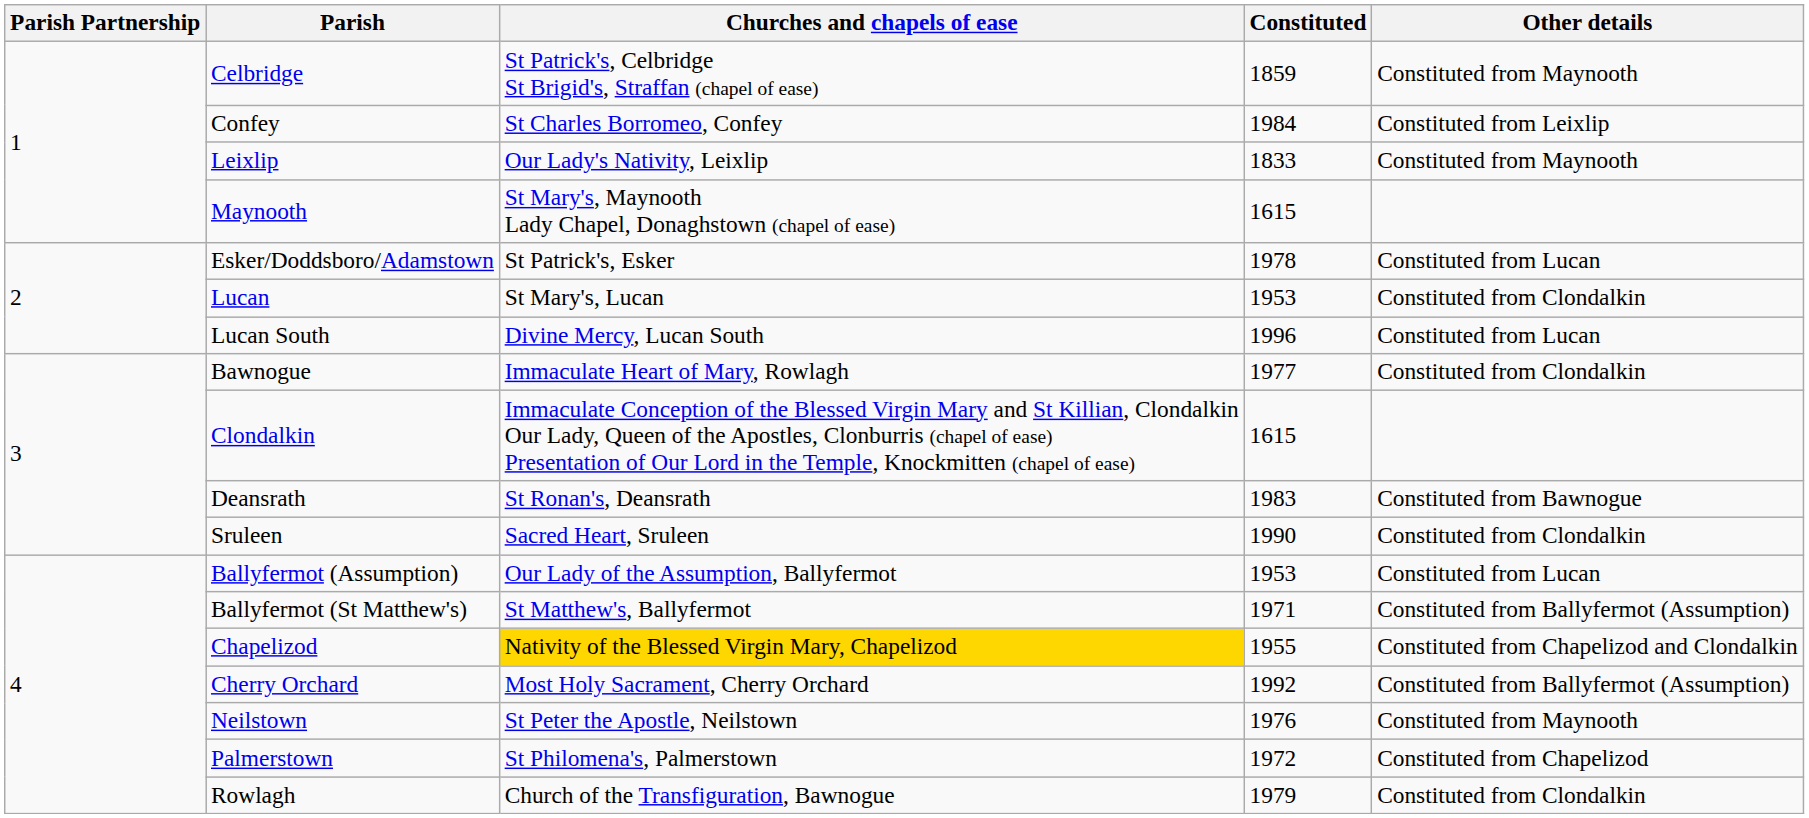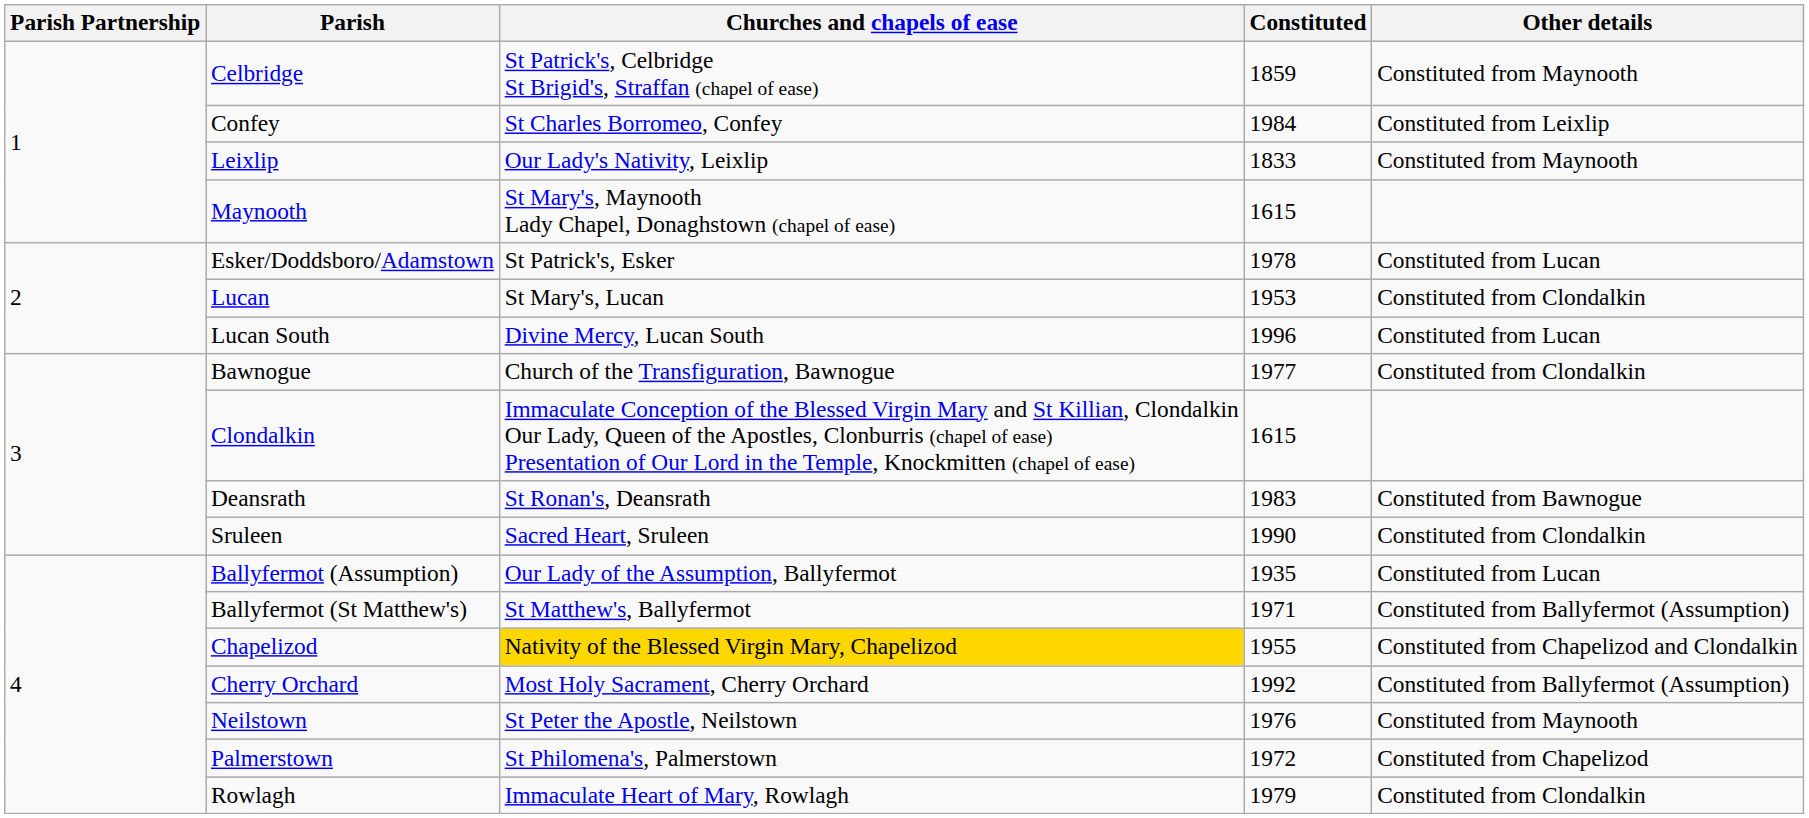Bawnogue | Churches and chapels of ease: Immaculate Heart of Mary, Rowlagh -> Church of the Transfiguration, Bawnogue
Ballyfermot (Assumption) | Constituted: 1953 -> 1935
Rowlagh | Churches and chapels of ease: Church of the Transfiguration, Bawnogue -> Immaculate Heart of Mary, Rowlagh
